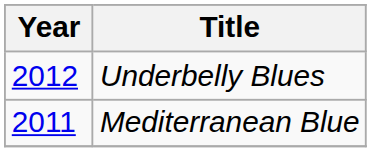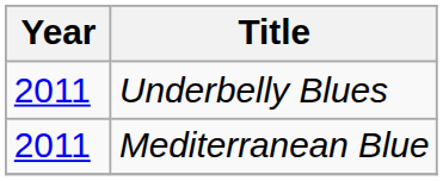Underbelly Blues | Year: 2012 -> 2011
